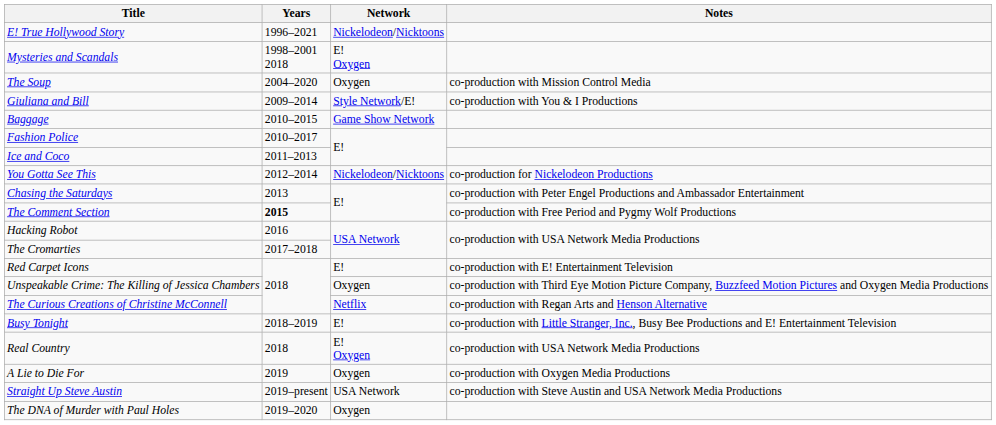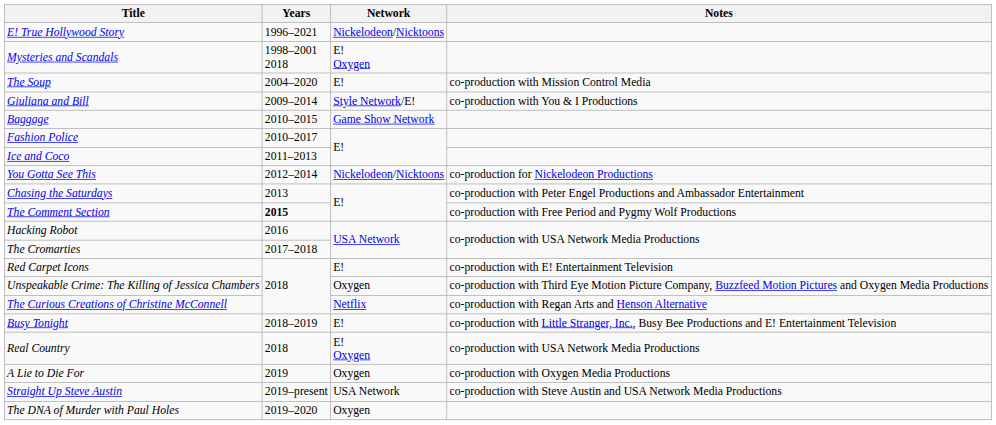The Soup | Network: Oxygen -> E!
